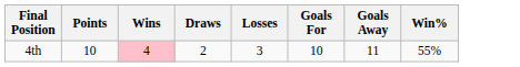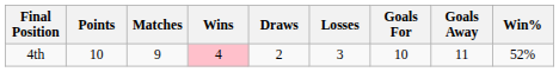+ column: Matches | 9
4th | Win%: 55% -> 52%
